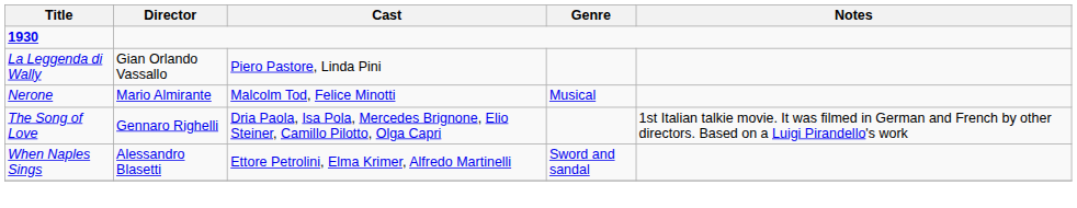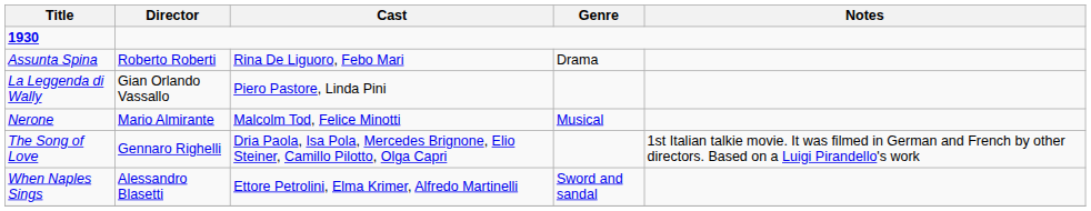+ row: Assunta Spina | Roberto Roberti | Rina De Liguoro, Febo Mari | Drama
